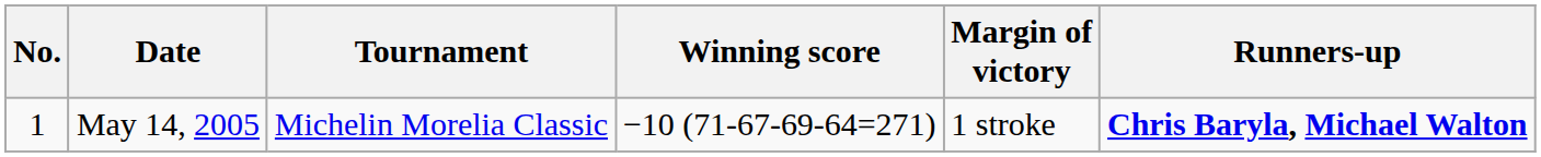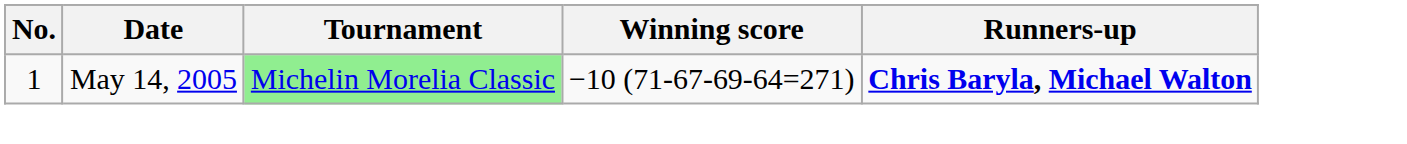- column: Margin of victory | 1 stroke
May 14, 2005 | Tournament: no background -> lightgreen background
